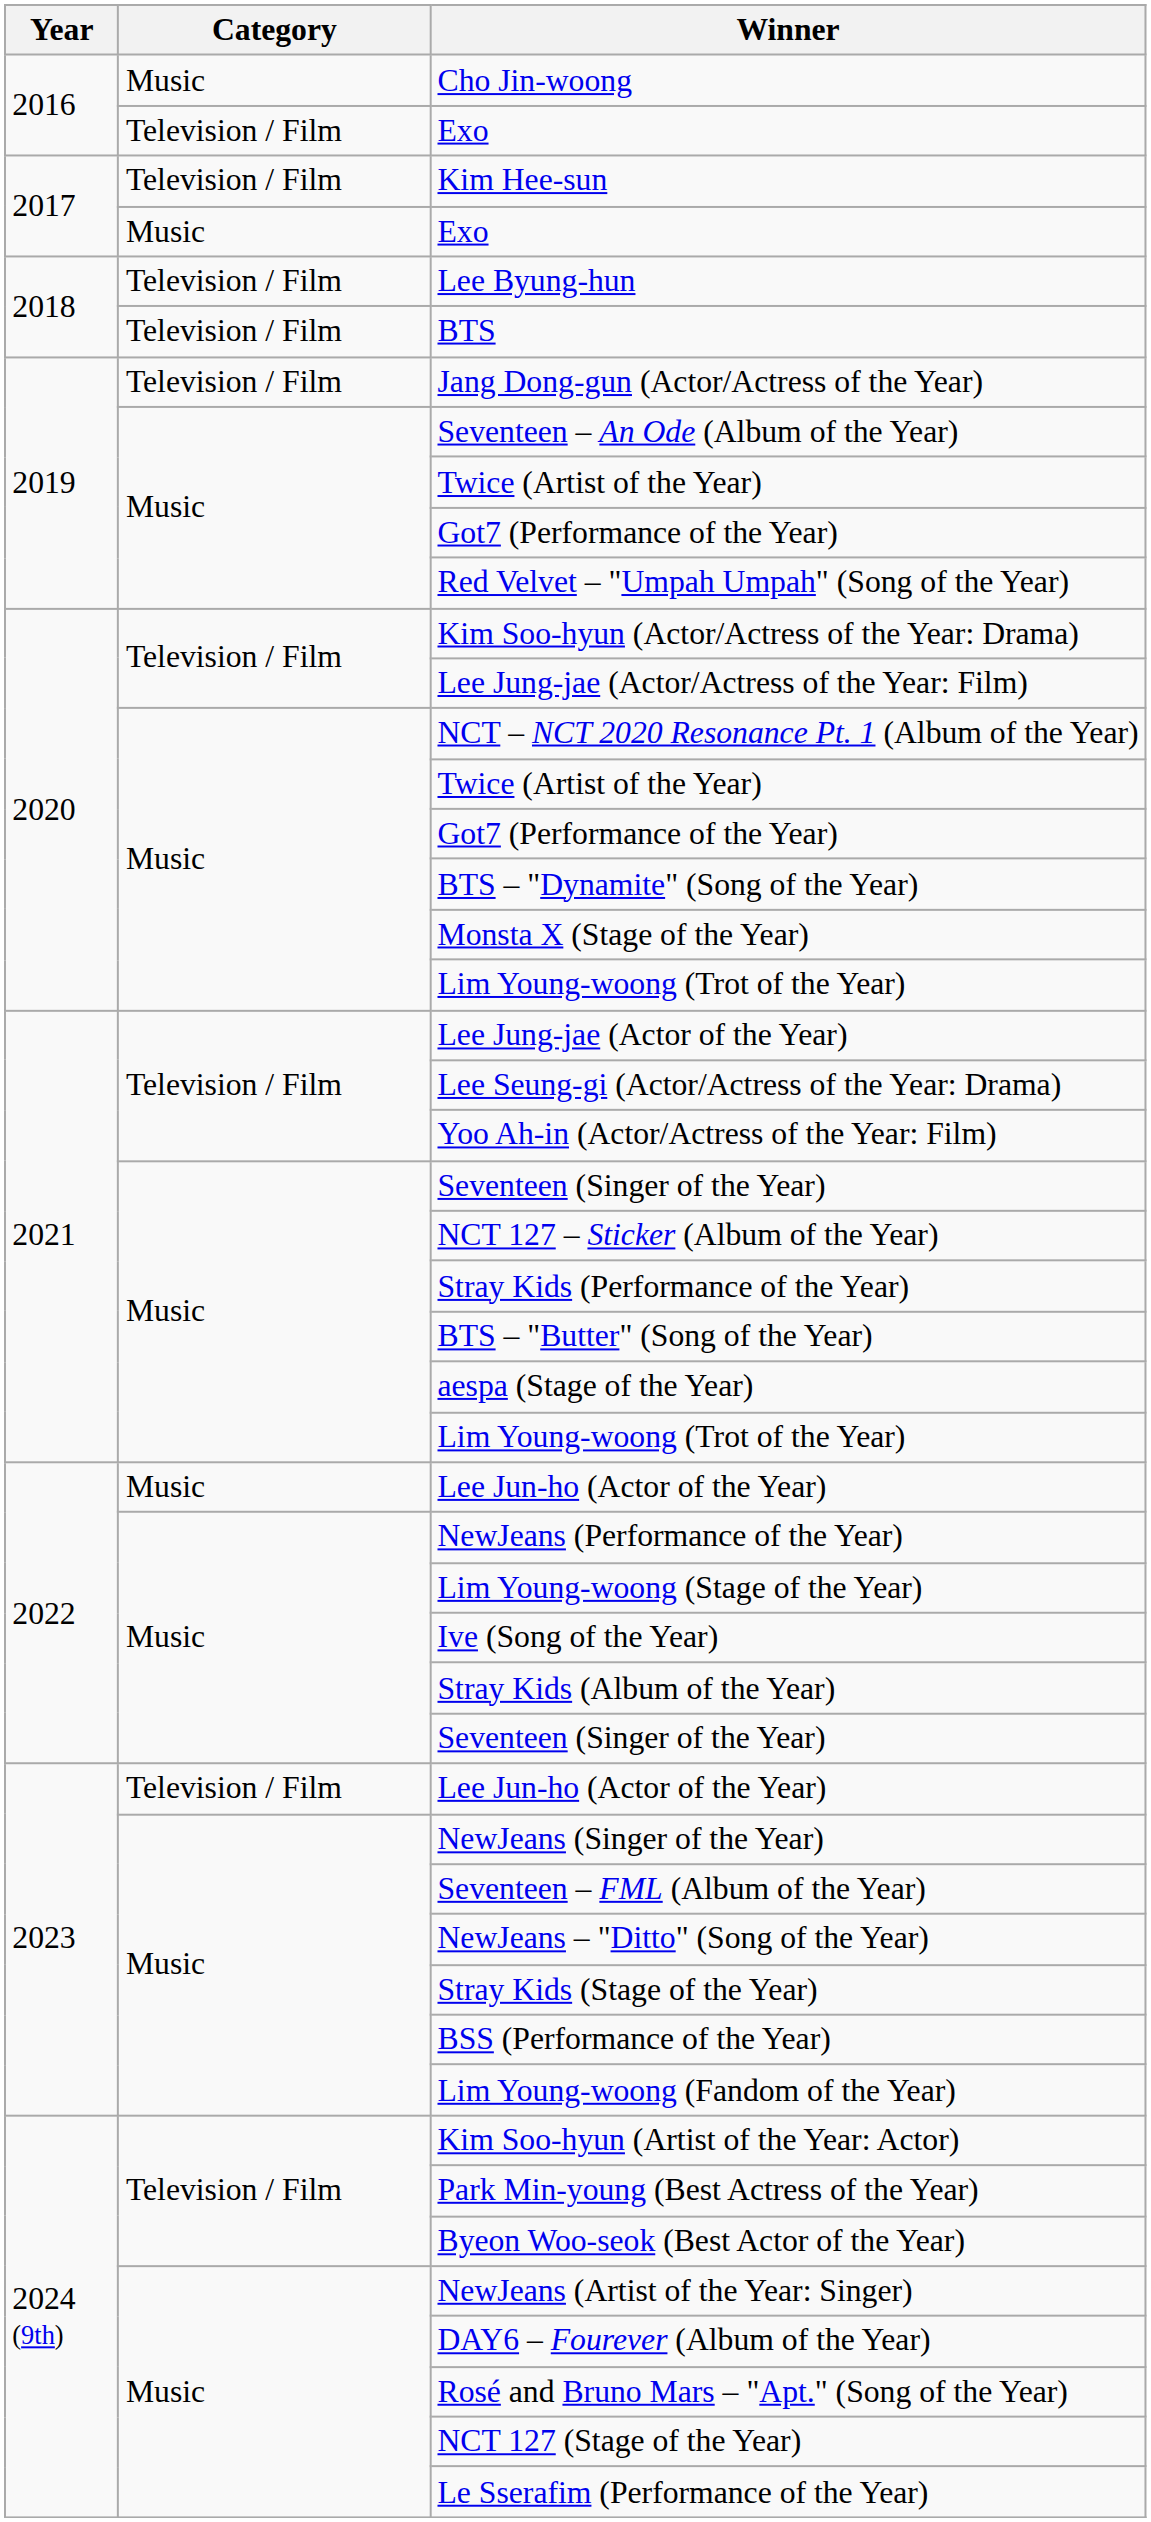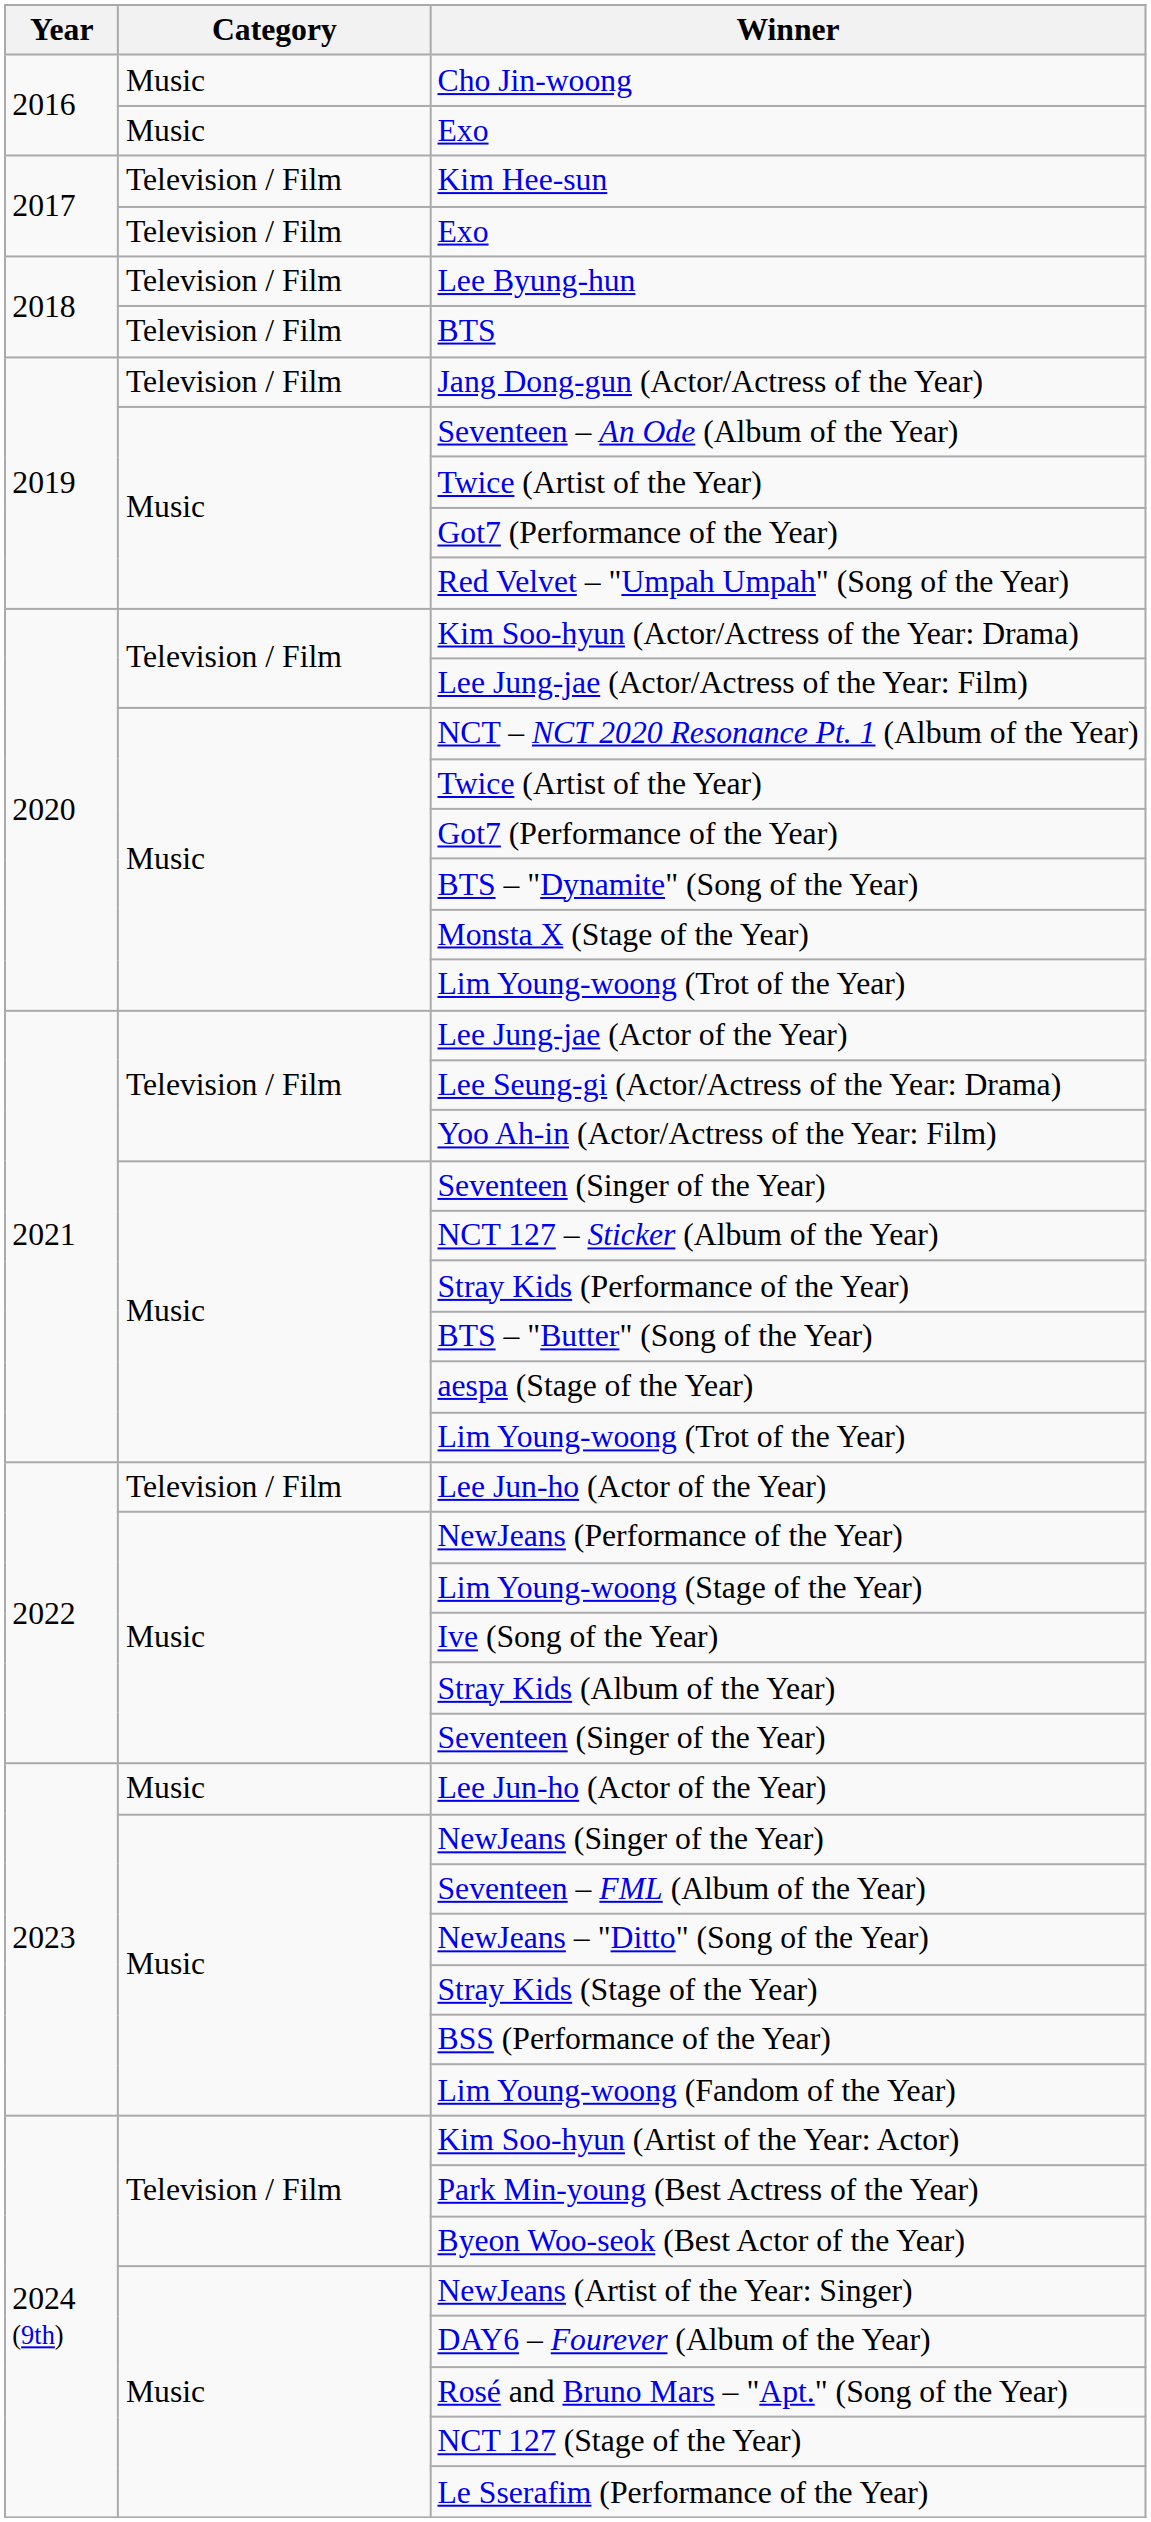2016 / Exo | Category: Television / Film -> Music
2017 / Exo | Category: Music -> Television / Film
2022 / Lee Jun-ho (Actor of the Year) | Category: Music -> Television / Film
2023 / Lee Jun-ho (Actor of the Year) | Category: Television / Film -> Music
